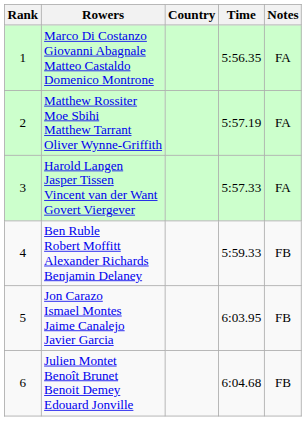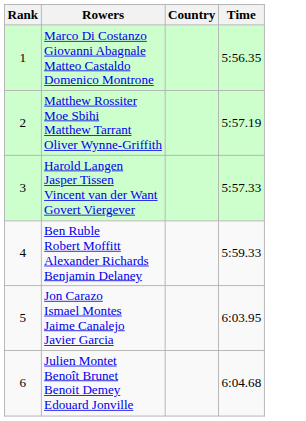- column: Notes | FA | FA | FA | FB | FB | FB
